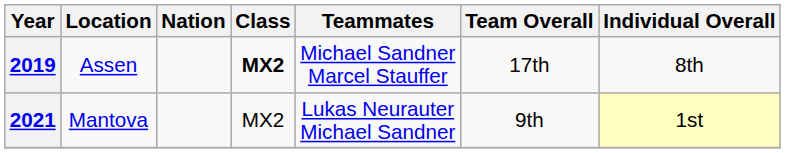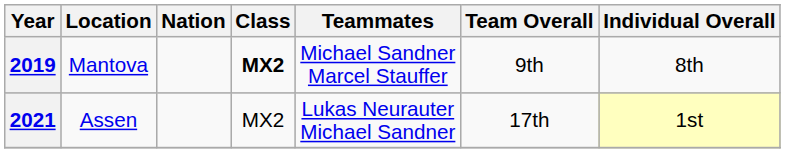2019 | Location: Assen -> Mantova
2019 | Team Overall: 17th -> 9th
2021 | Location: Mantova -> Assen
2021 | Team Overall: 9th -> 17th
